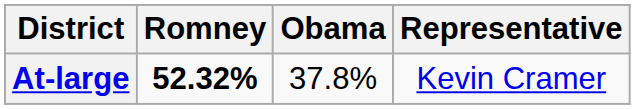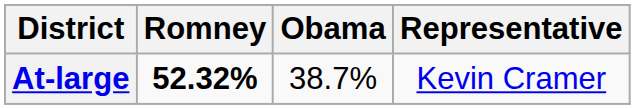At-large | Obama: 37.8% -> 38.7%
